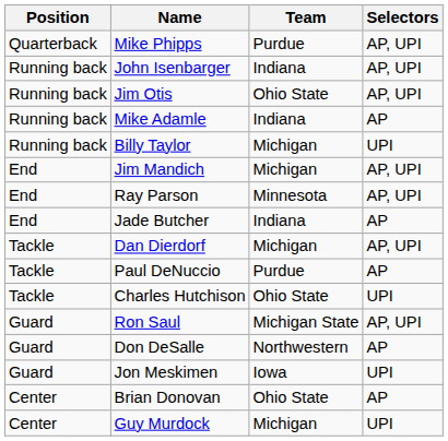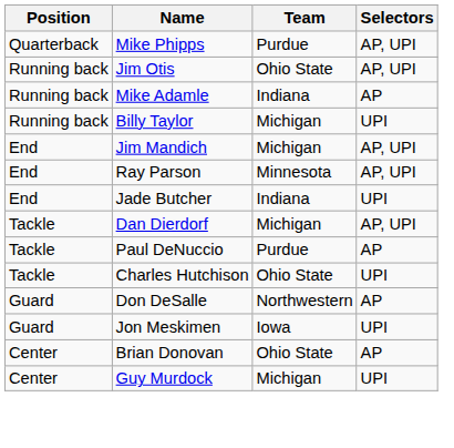- row: Running back | John Isenbarger | Indiana | AP, UPI
Jade Butcher | Selectors: AP -> UPI
- row: Guard | Ron Saul | Michigan State | AP, UPI
